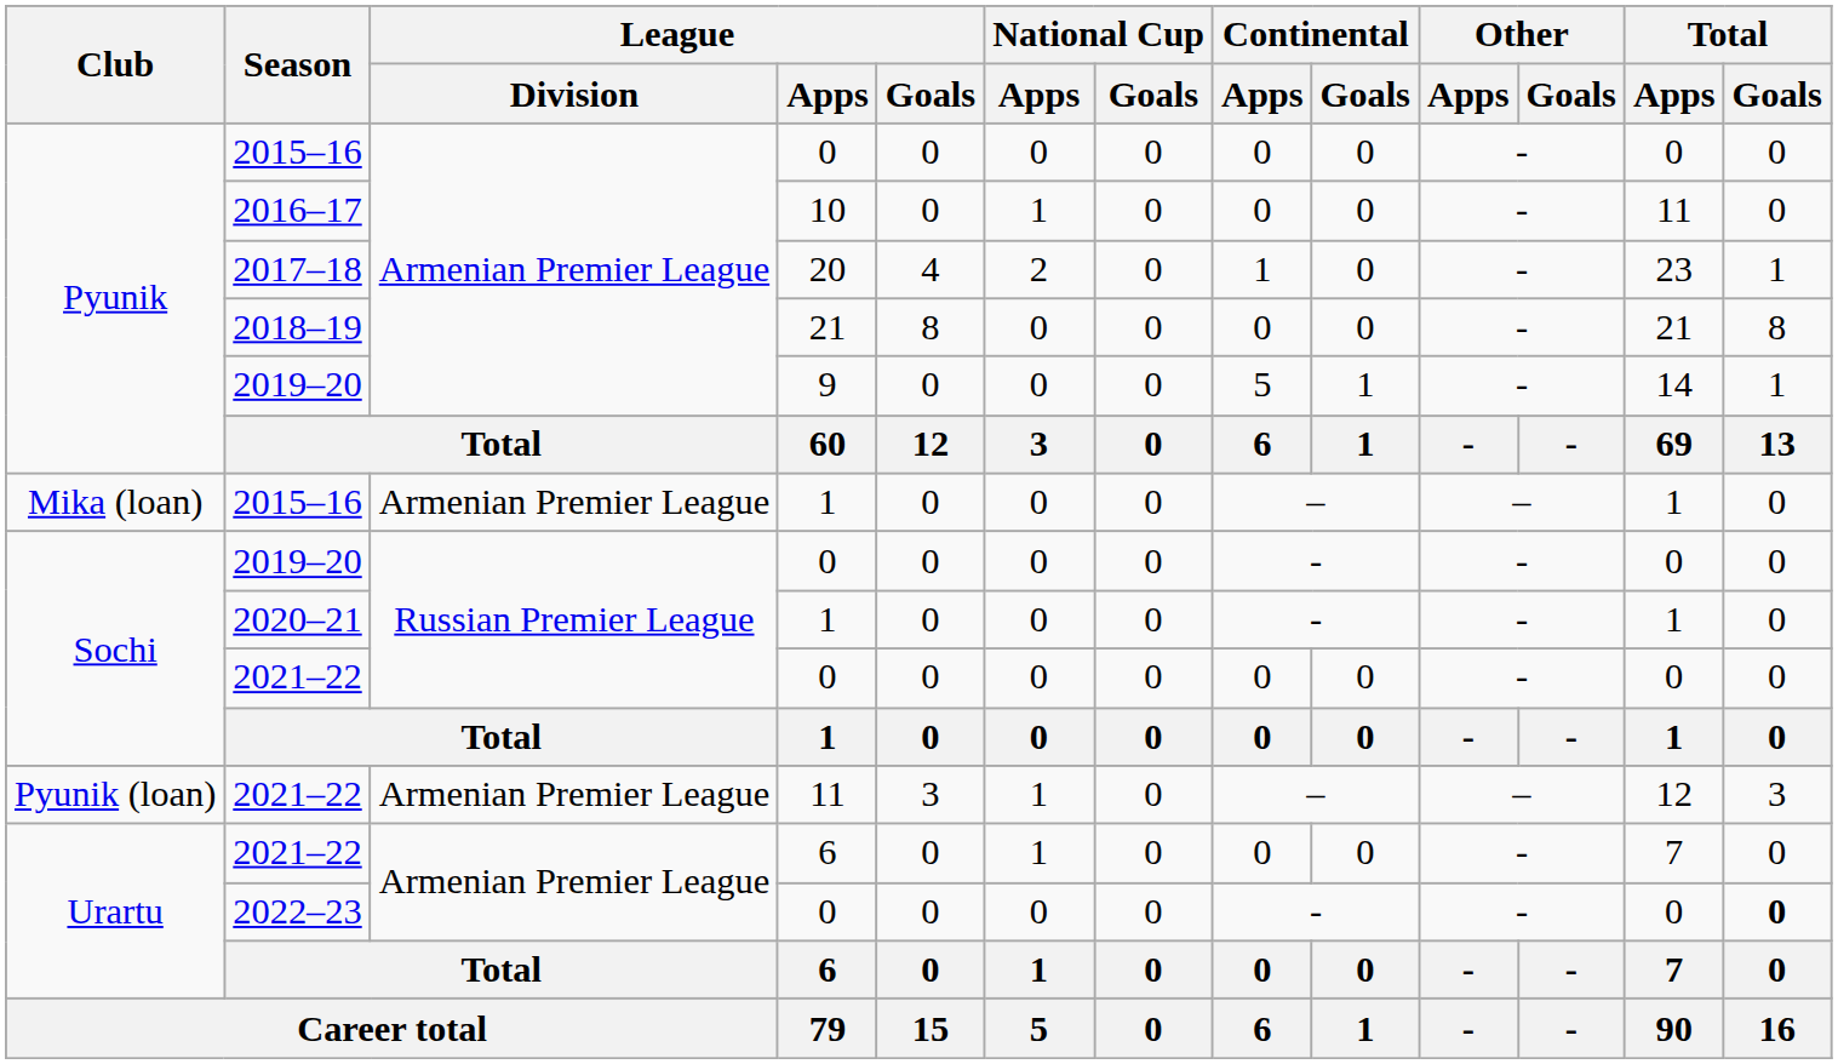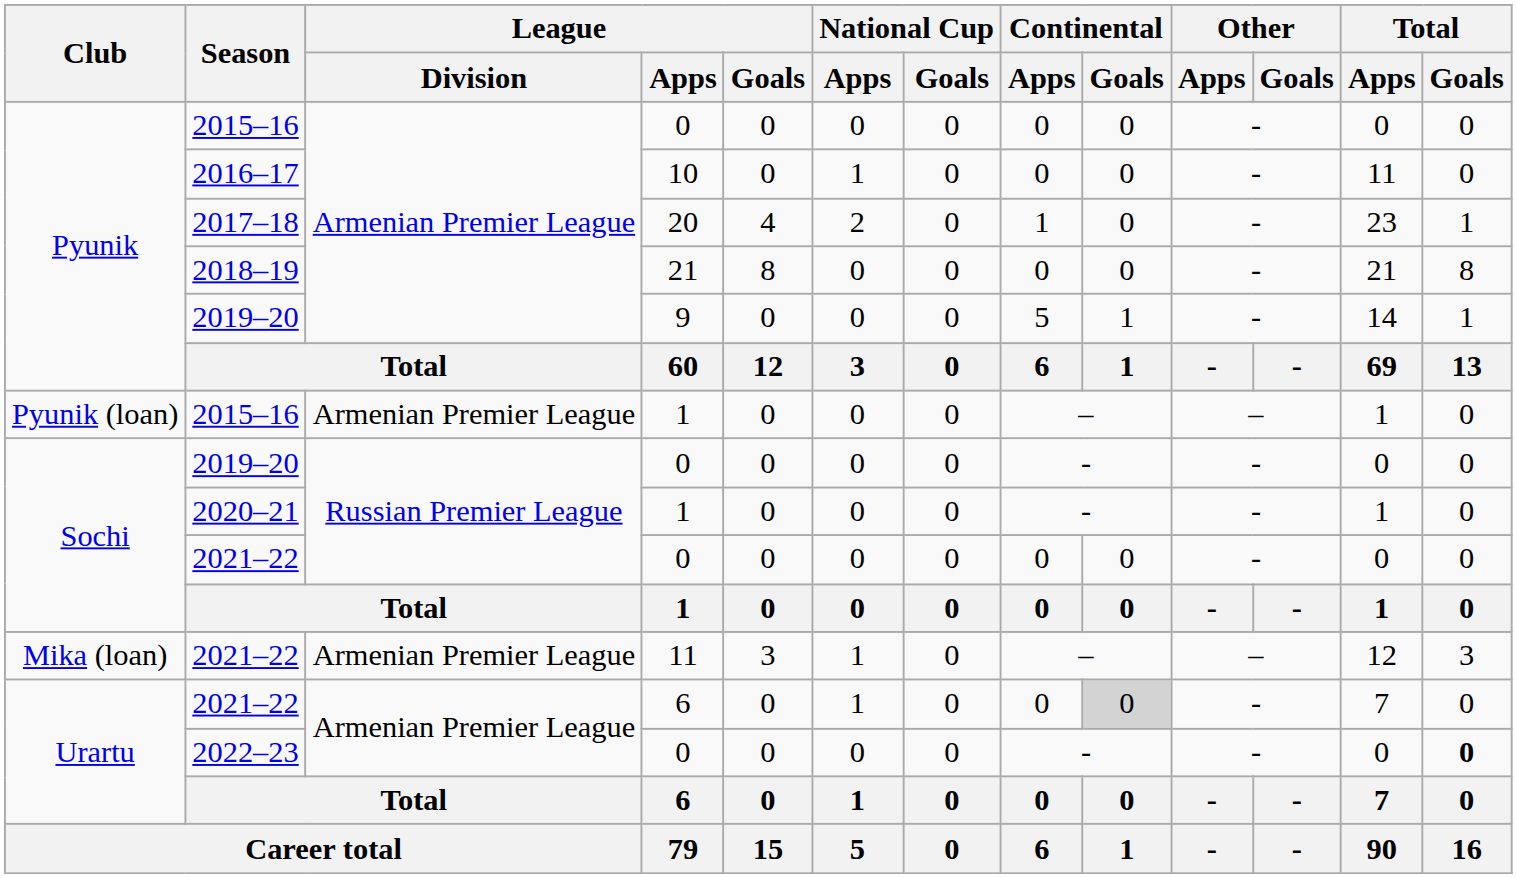2015–16 / 1 | Club: Mika (loan) -> Pyunik (loan)
2021–22 / 11 | Club: Pyunik (loan) -> Mika (loan)
2021–22 / 6 | Continental / Goals: no background -> lightgrey background
